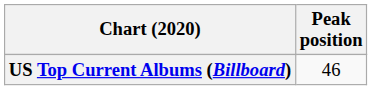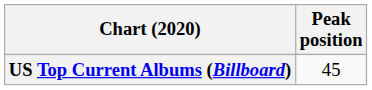US Top Current Albums (Billboard) | Peak position: 46 -> 45
